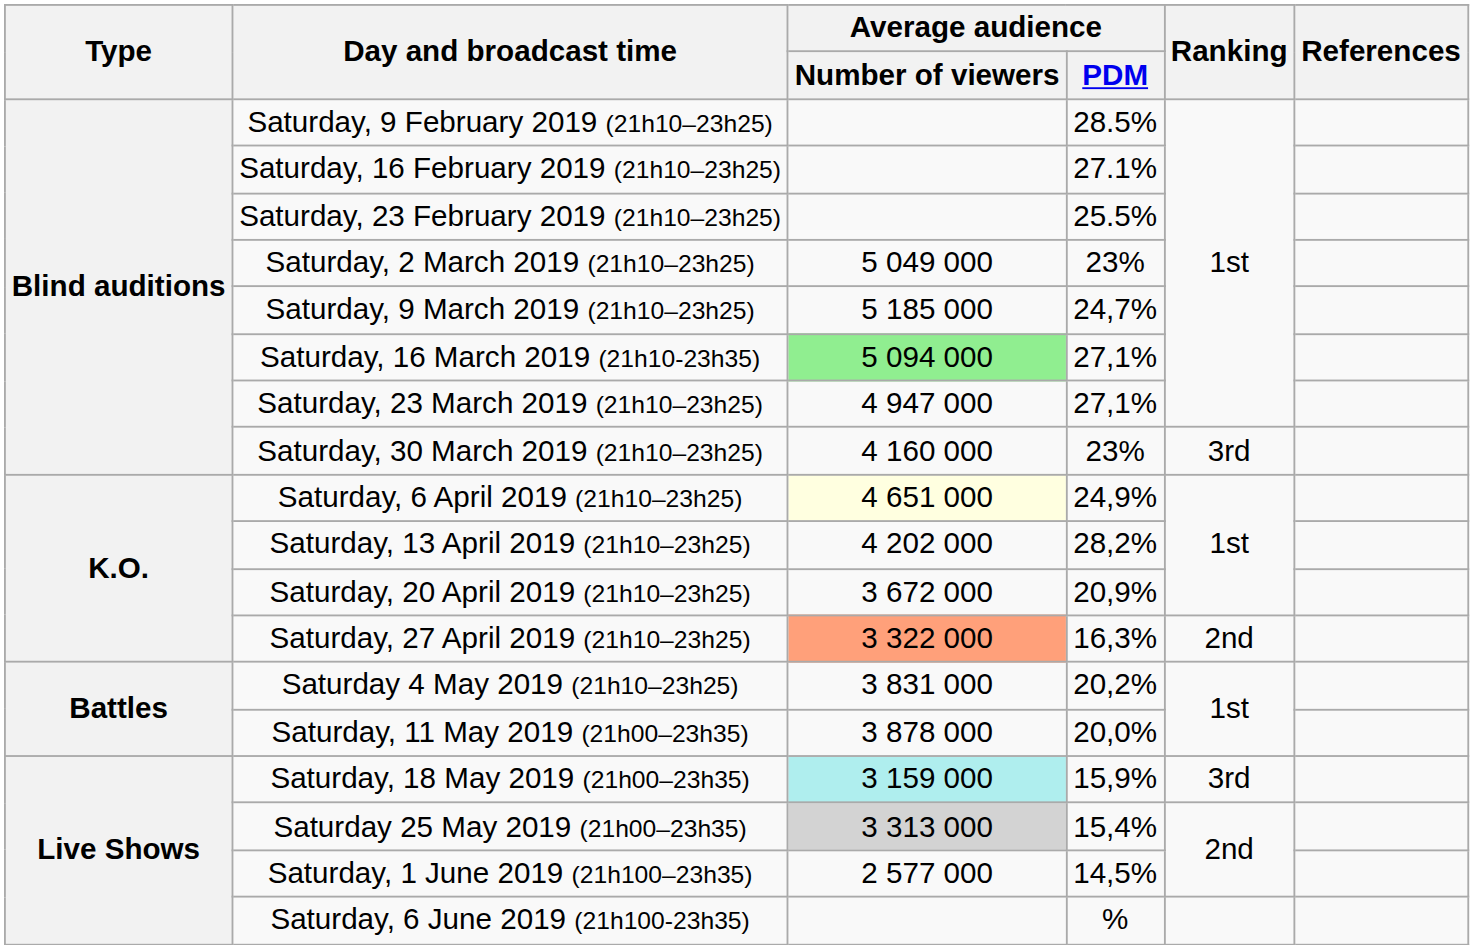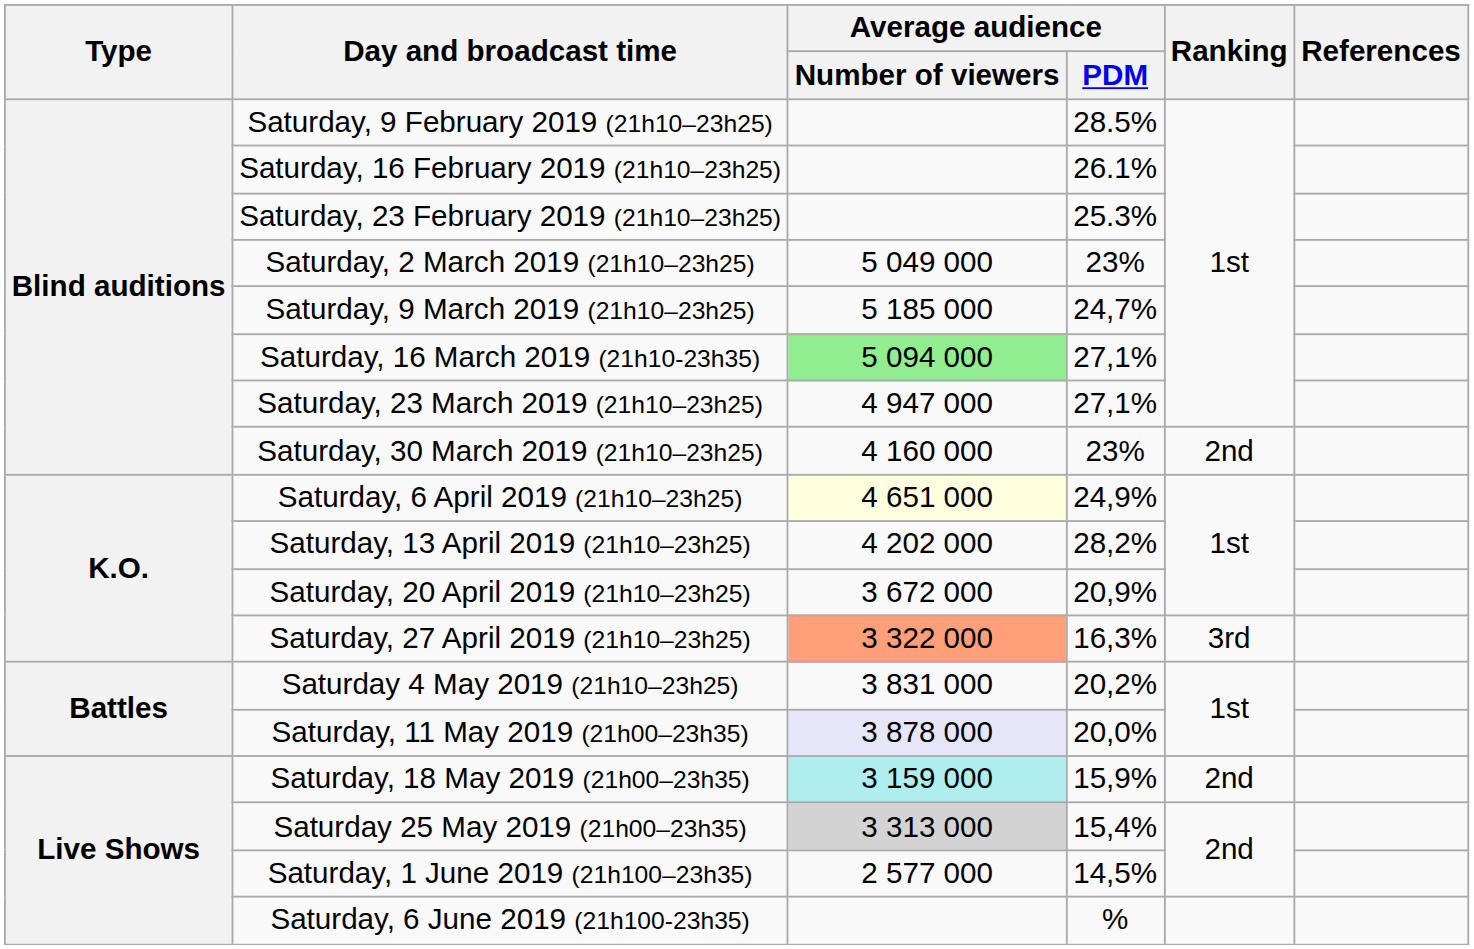Saturday, 16 February 2019 (21h10–23h25) | Average audience / PDM: 27.1% -> 26.1%
Saturday, 23 February 2019 (21h10–23h25) | Average audience / PDM: 25.5% -> 25.3%
Saturday, 30 March 2019 (21h10–23h25) | Ranking: 3rd -> 2nd
Saturday, 27 April 2019 (21h10–23h25) | Ranking: 2nd -> 3rd
Saturday, 11 May 2019 (21h00–23h35) | Average audience / Number of viewers: no background -> lavender background
Saturday, 18 May 2019 (21h00–23h35) | Ranking: 3rd -> 2nd
